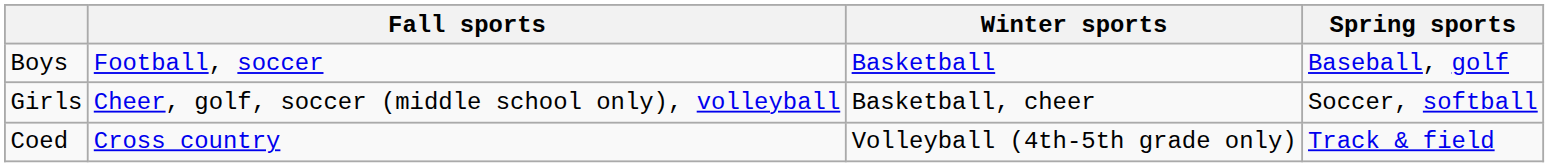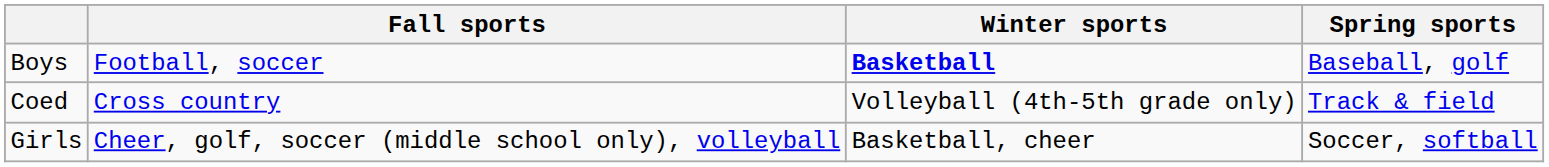Boys | Winter sports: normal -> bold
rows swapped: Girls <-> Coed
